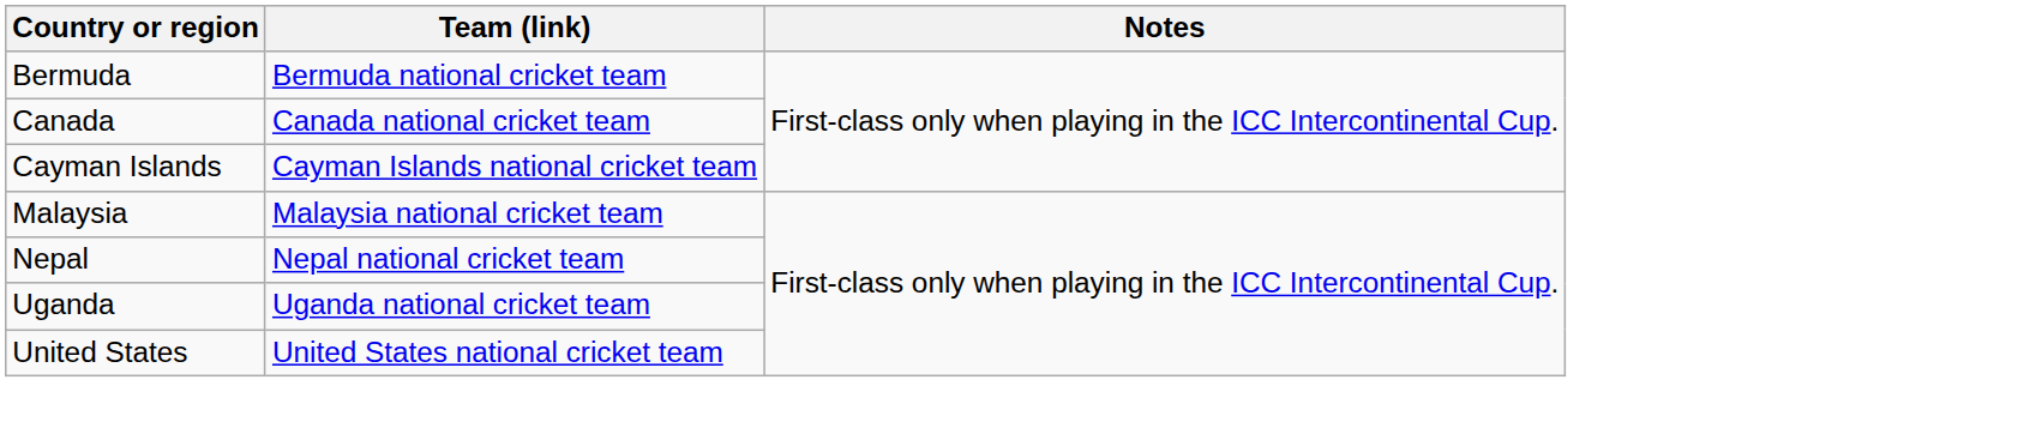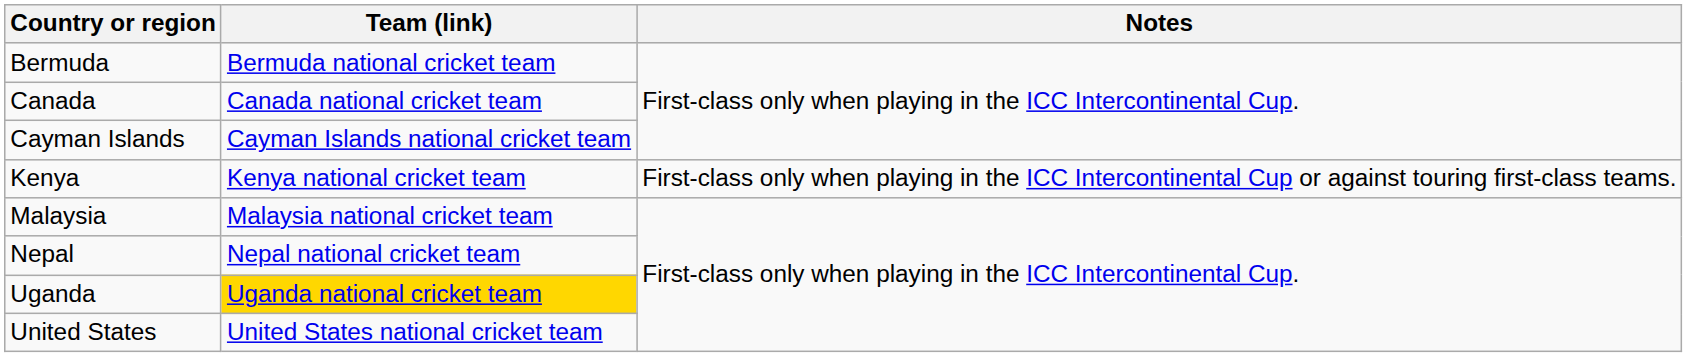+ row: Kenya | Kenya national cricket team | First-class only when playing in the ICC Intercontinental Cup or against touring first-class teams.
Uganda | Team (link): no background -> gold background
